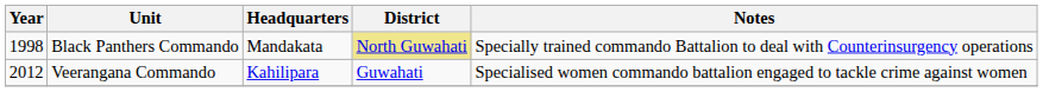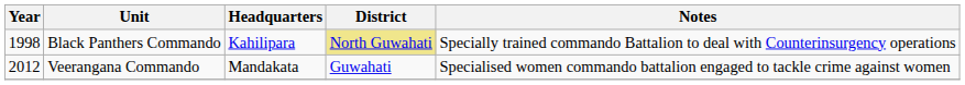Black Panthers Commando | Headquarters: Mandakata -> Kahilipara
Veerangana Commando | Headquarters: Kahilipara -> Mandakata
